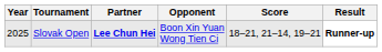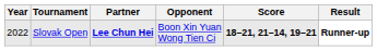Slovak Open | Year: 2025 -> 2022
Slovak Open | Score: normal -> bold
